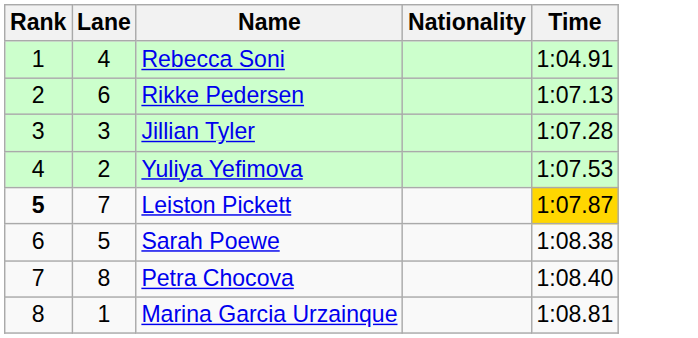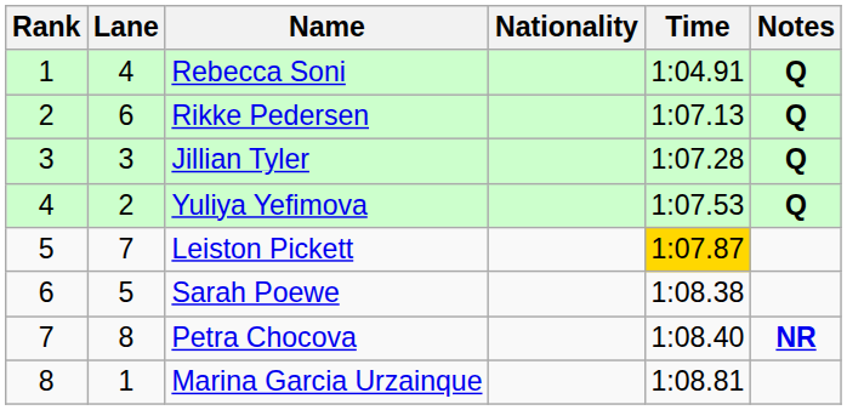+ column: Notes | Q | Q | Q | Q | NR
Leiston Pickett | Rank: bold -> normal
